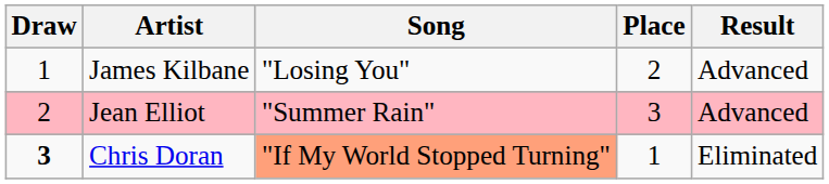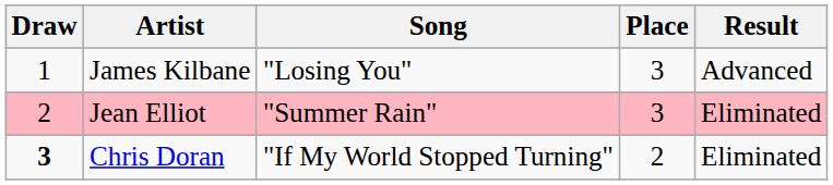James Kilbane | Place: 2 -> 3
Jean Elliot | Result: Advanced -> Eliminated
Chris Doran | Song: lightsalmon background -> no background
Chris Doran | Place: 1 -> 2
